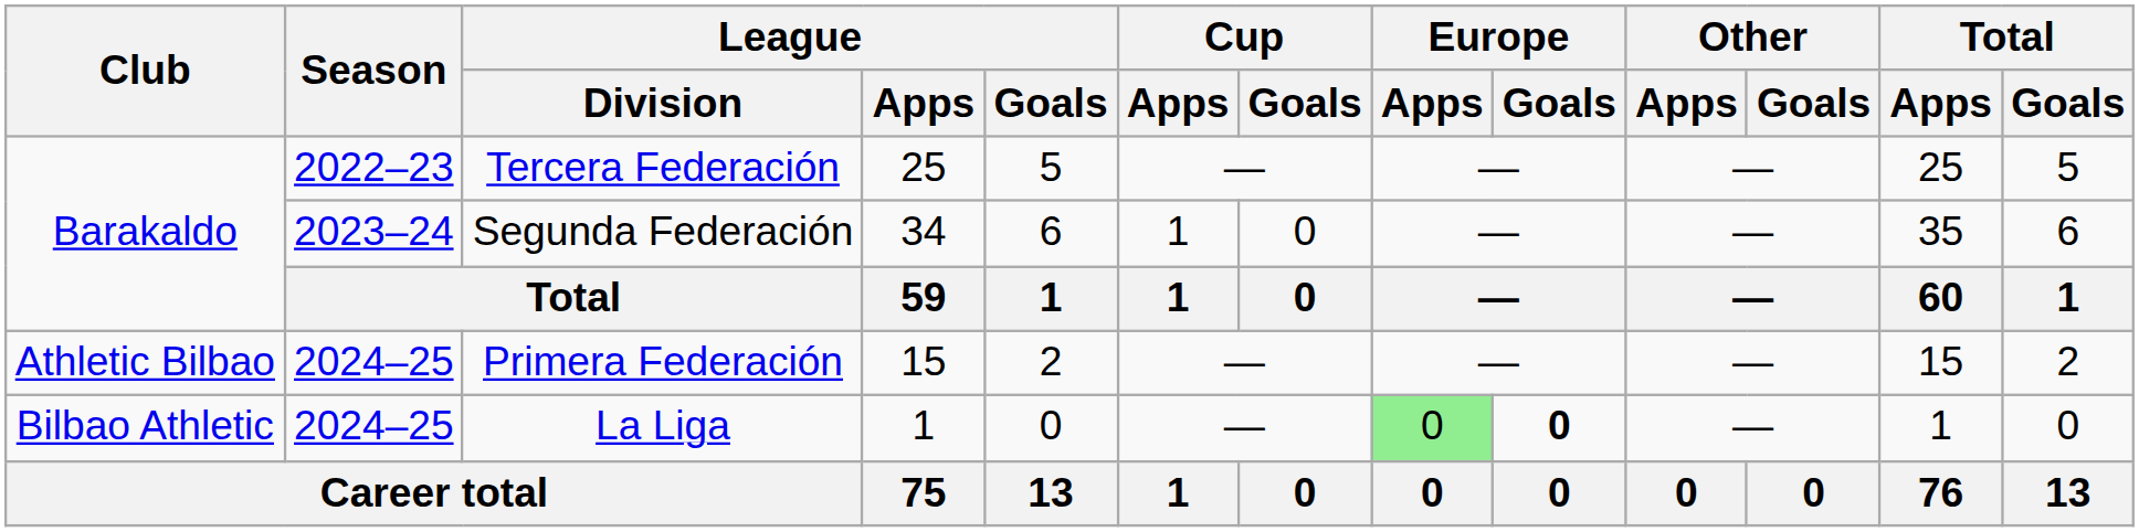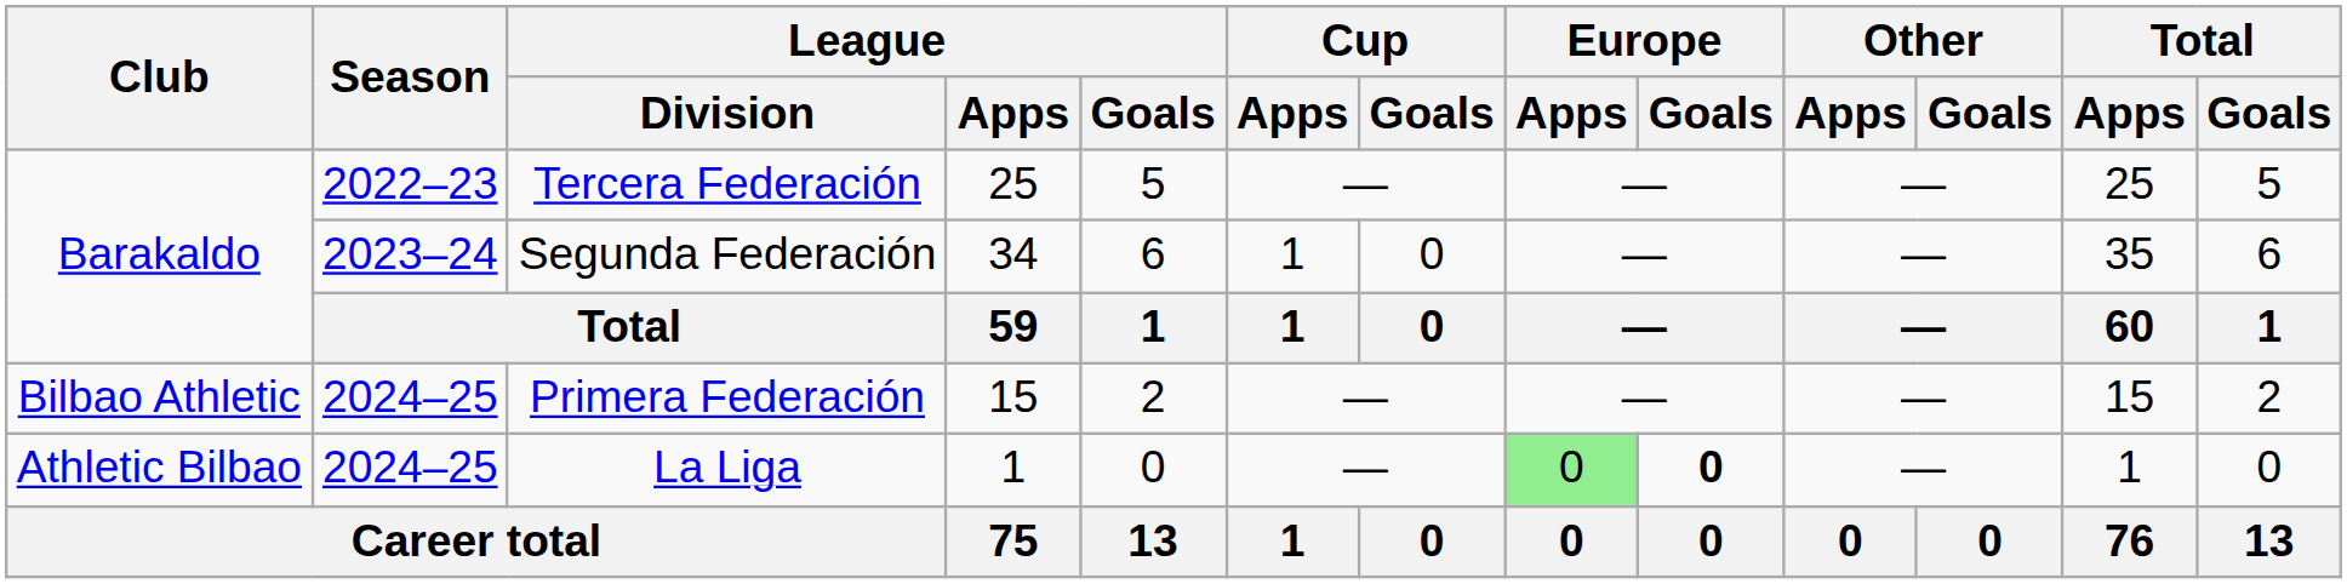Primera Federación | Club: Athletic Bilbao -> Bilbao Athletic
La Liga | Club: Bilbao Athletic -> Athletic Bilbao
